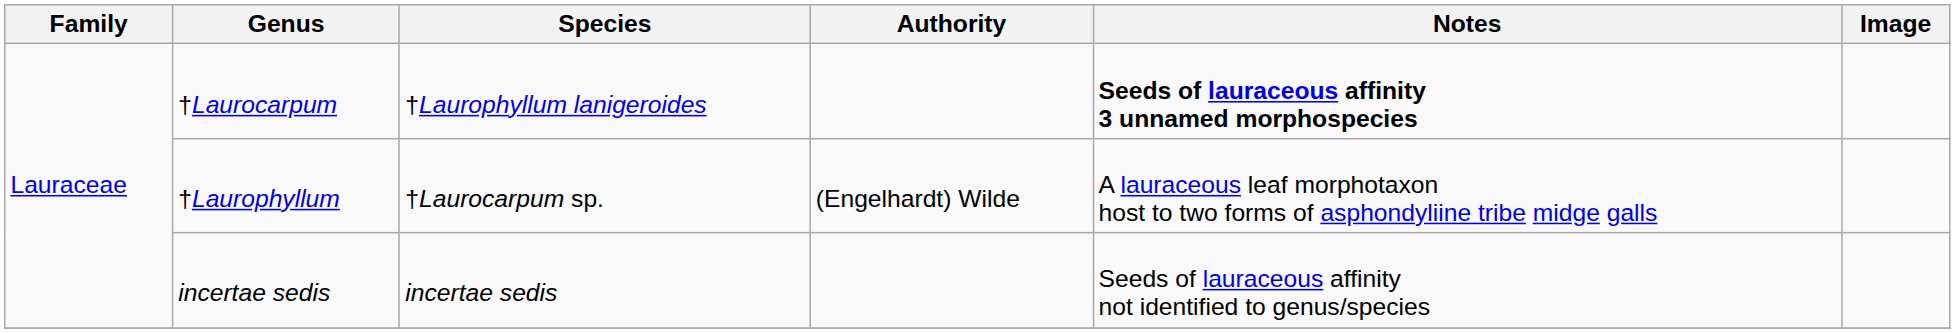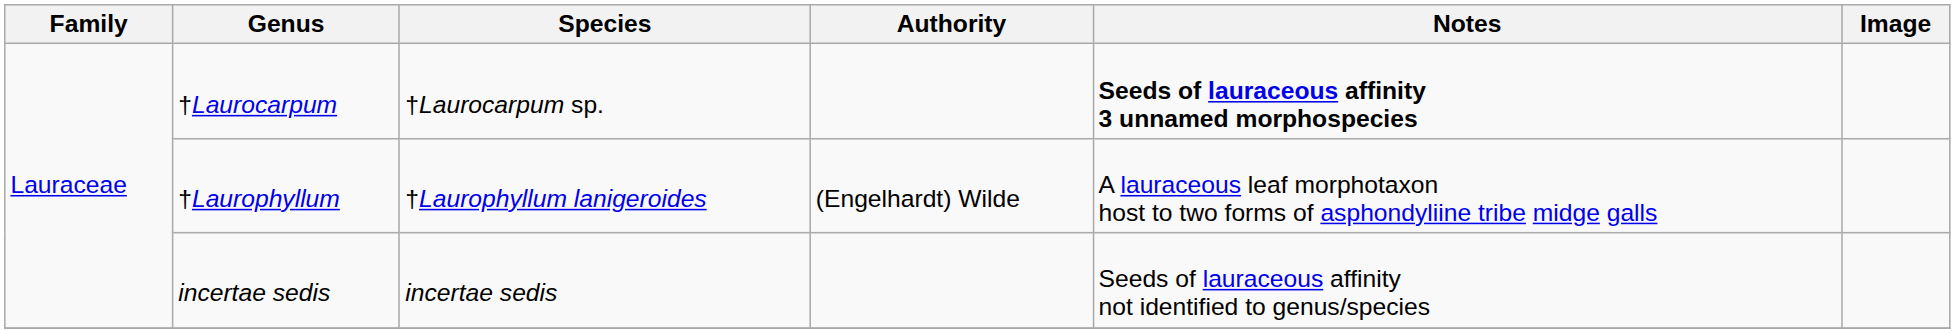†Laurocarpum | Species: †Laurophyllum lanigeroides -> †Laurocarpum sp.
†Laurophyllum | Species: †Laurocarpum sp. -> †Laurophyllum lanigeroides
